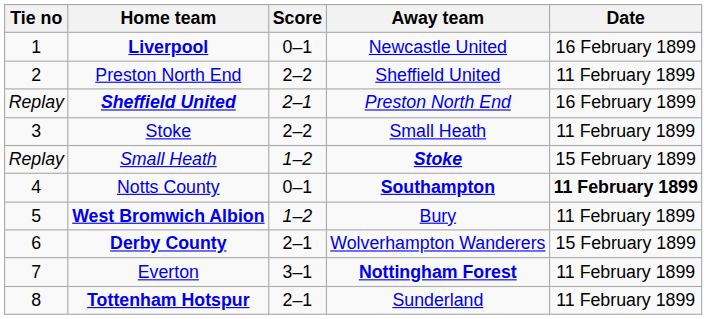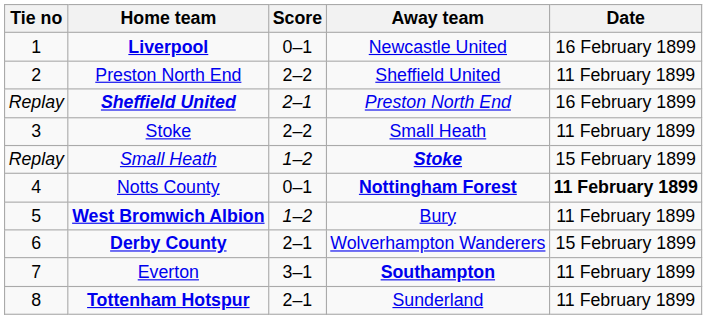Notts County | Away team: Southampton -> Nottingham Forest
Everton | Away team: Nottingham Forest -> Southampton
